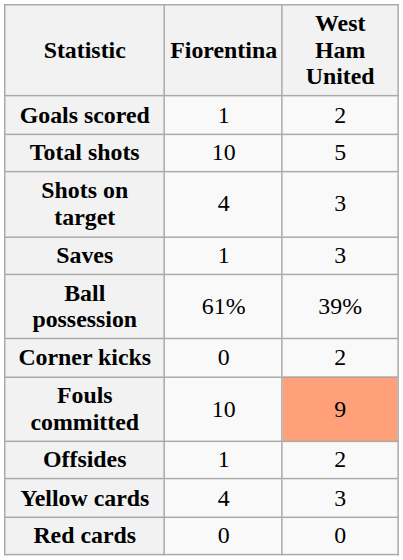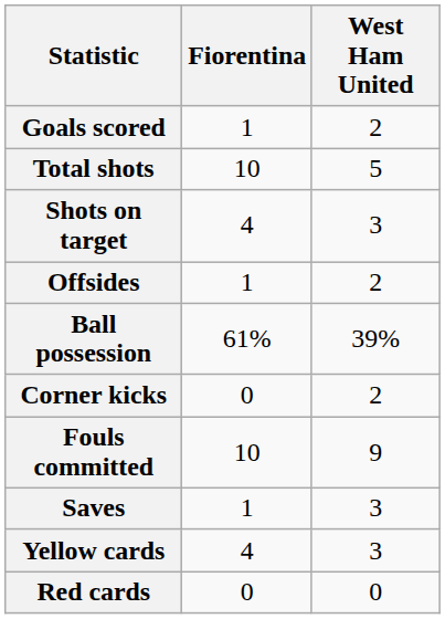rows swapped: Saves <-> Offsides
Fouls committed | West Ham United: lightsalmon background -> no background
